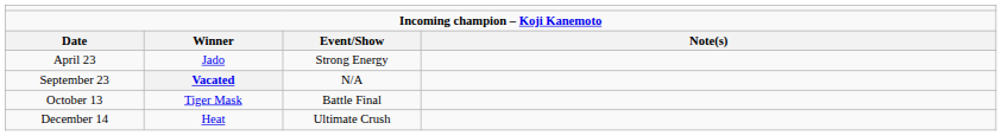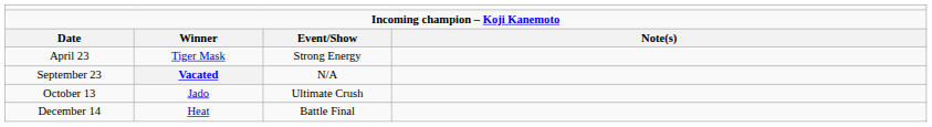April 23 | column 2: Jado -> Tiger Mask
October 13 | column 2: Tiger Mask -> Jado
October 13 | column 3: Battle Final -> Ultimate Crush
December 14 | column 3: Ultimate Crush -> Battle Final
